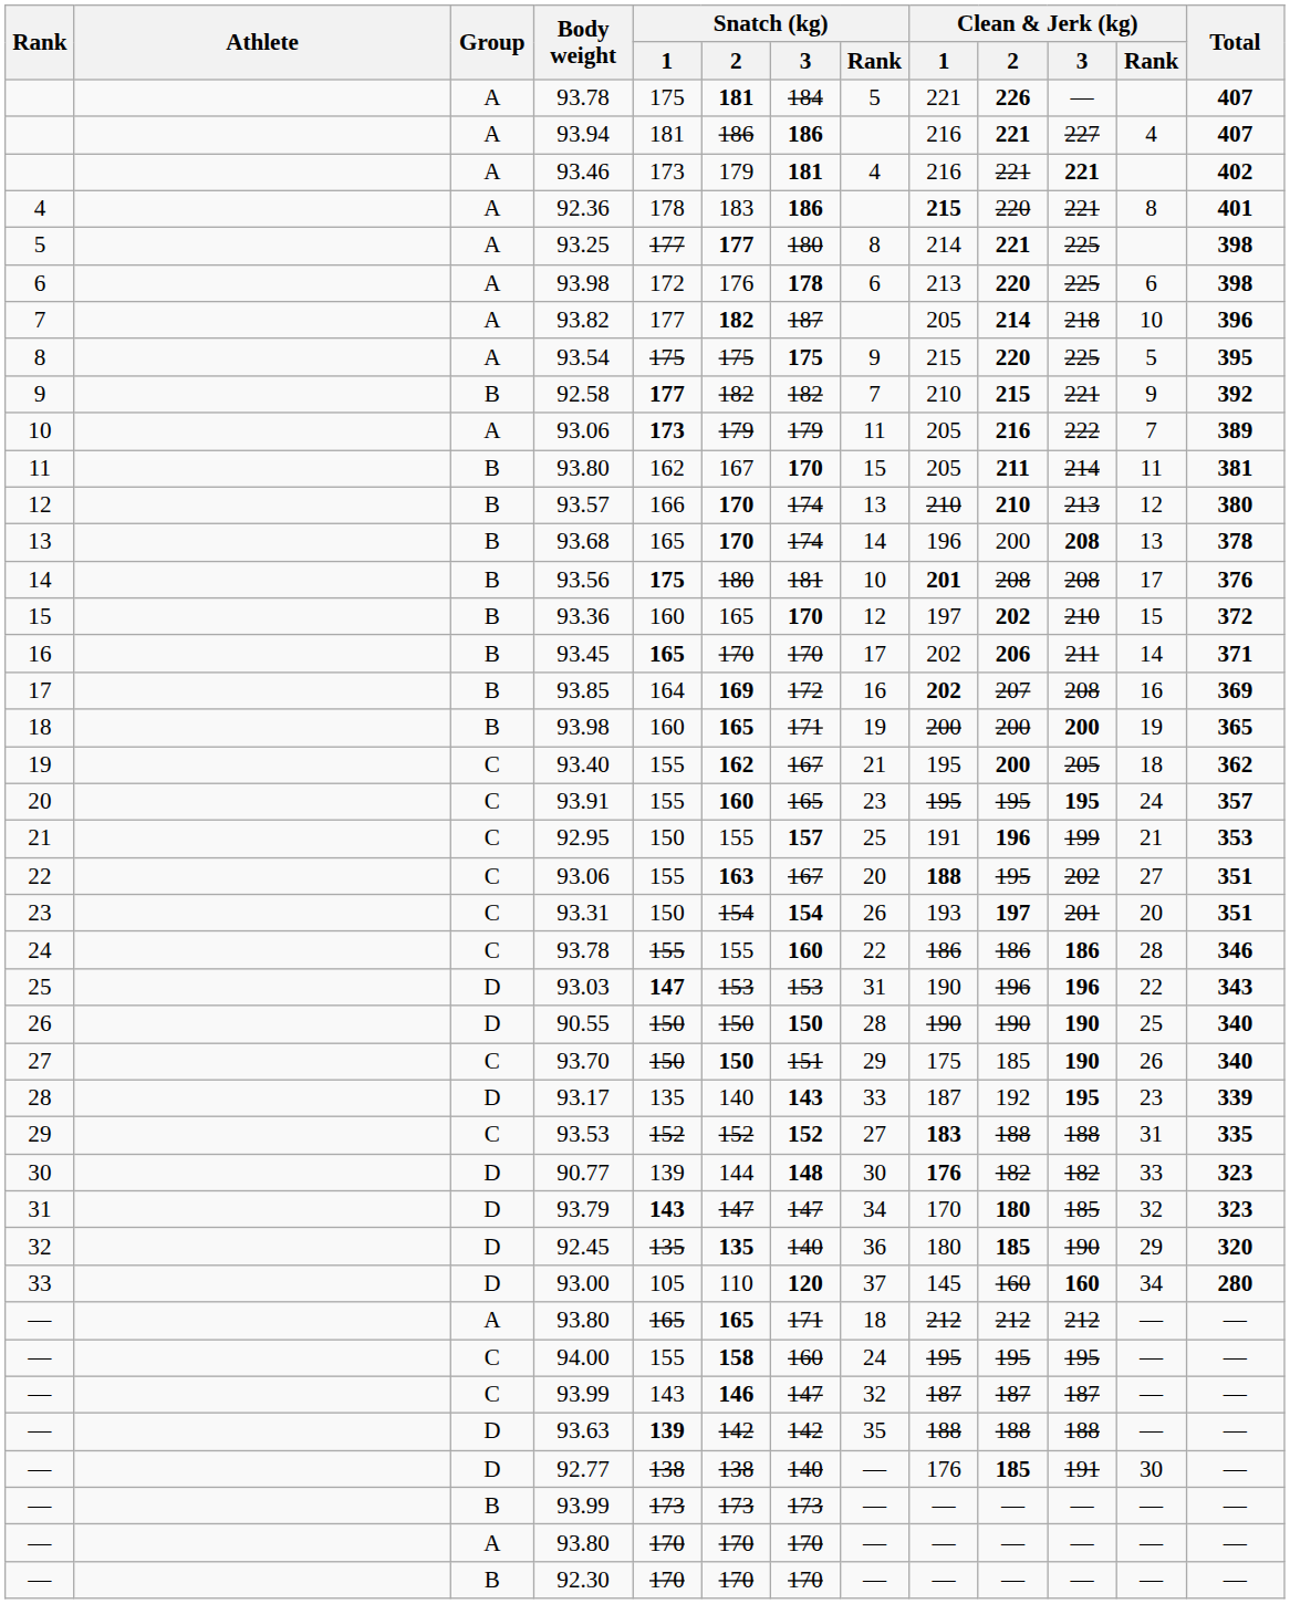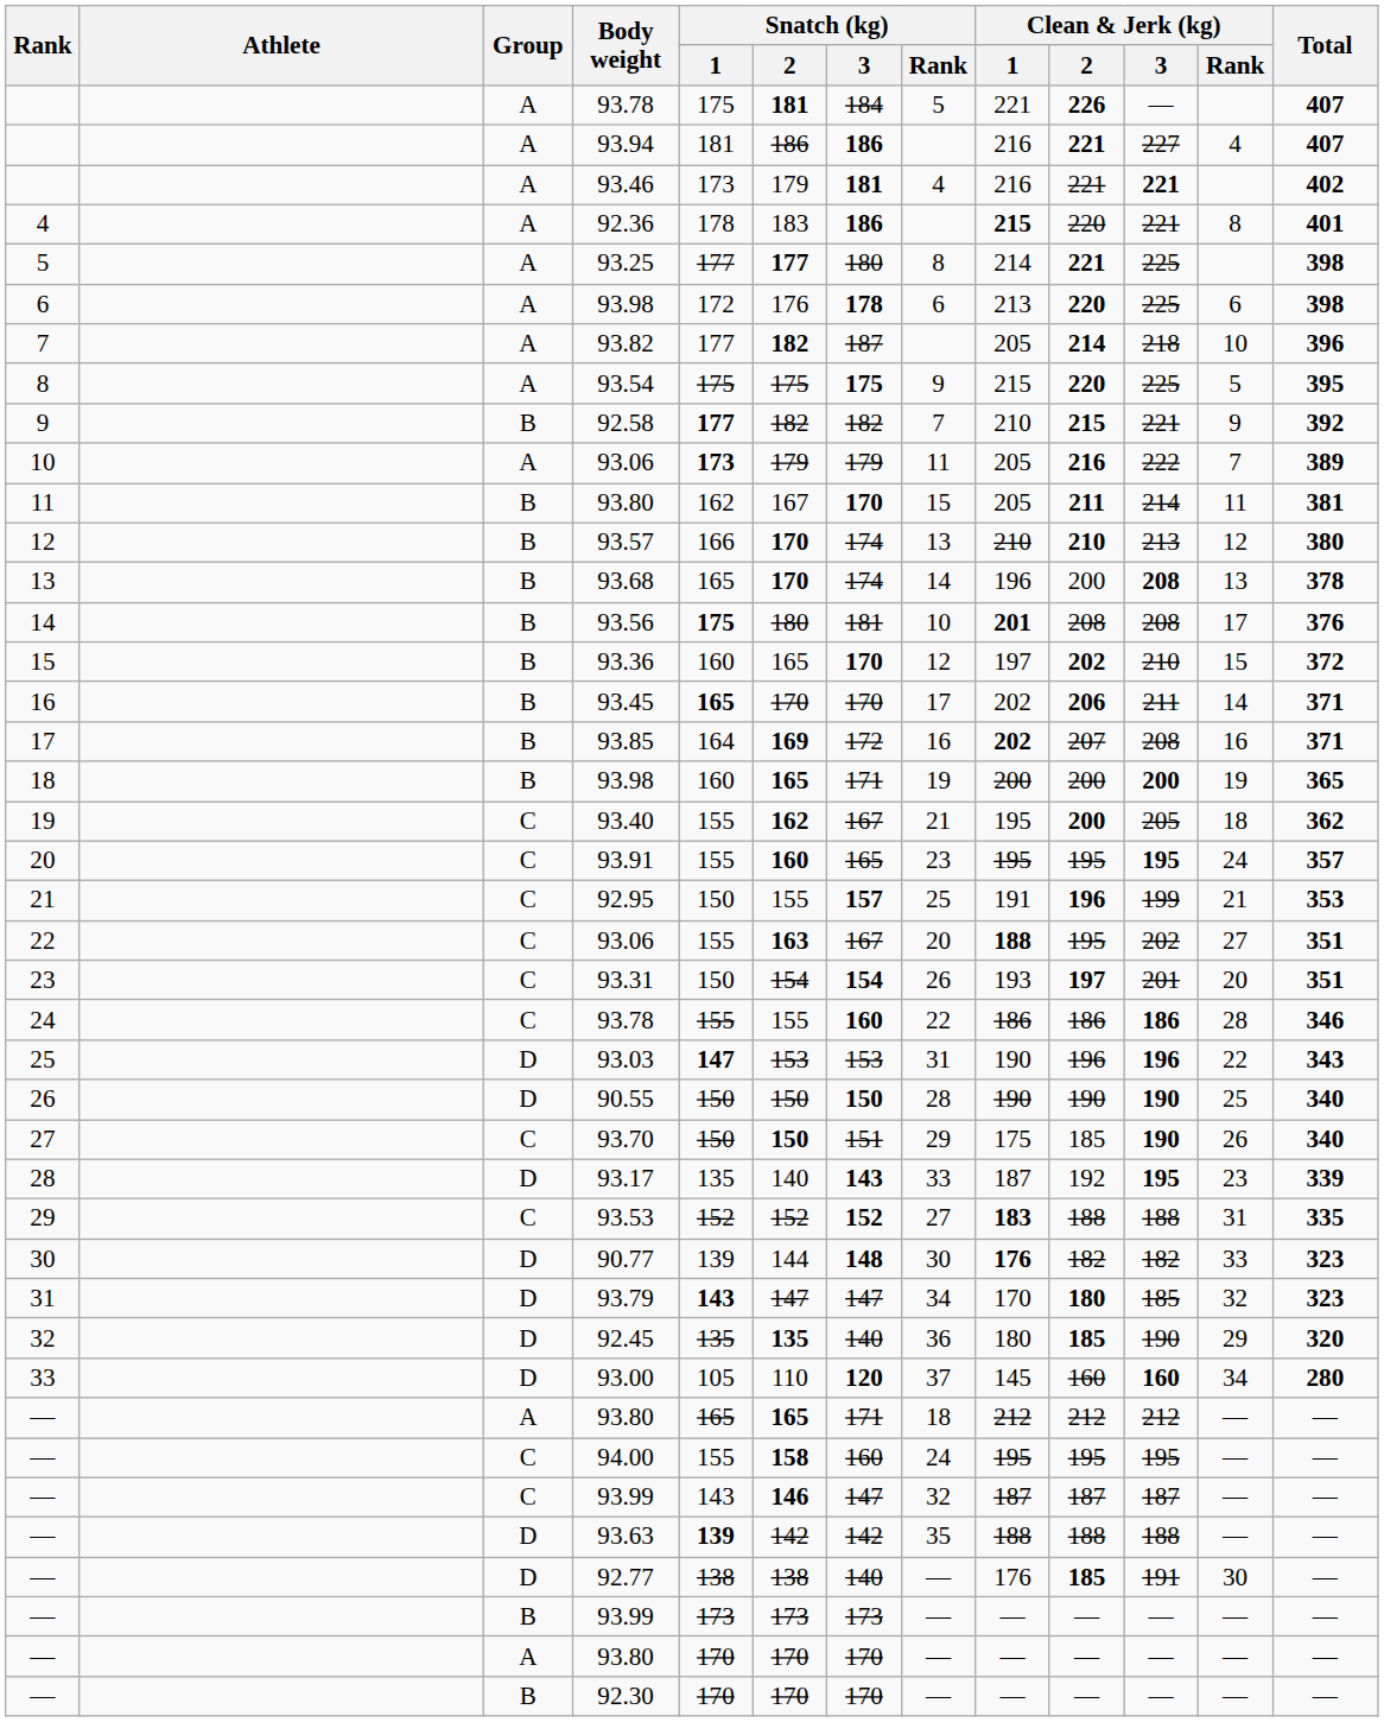93.85 | Total: 369 -> 371
